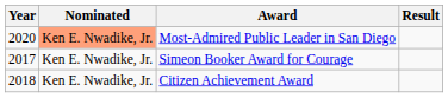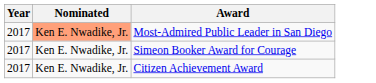- column: Result
Most-Admired Public Leader in San Diego | Year: 2020 -> 2017
Citizen Achievement Award | Year: 2018 -> 2017
